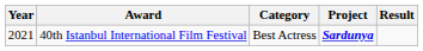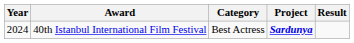40th Istanbul International Film Festival | Year: 2021 -> 2024
